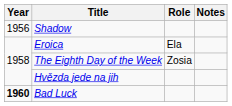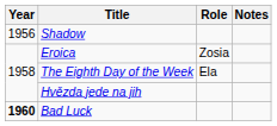Eroica | Role: Ela -> Zosia
The Eighth Day of the Week | Role: Zosia -> Ela
